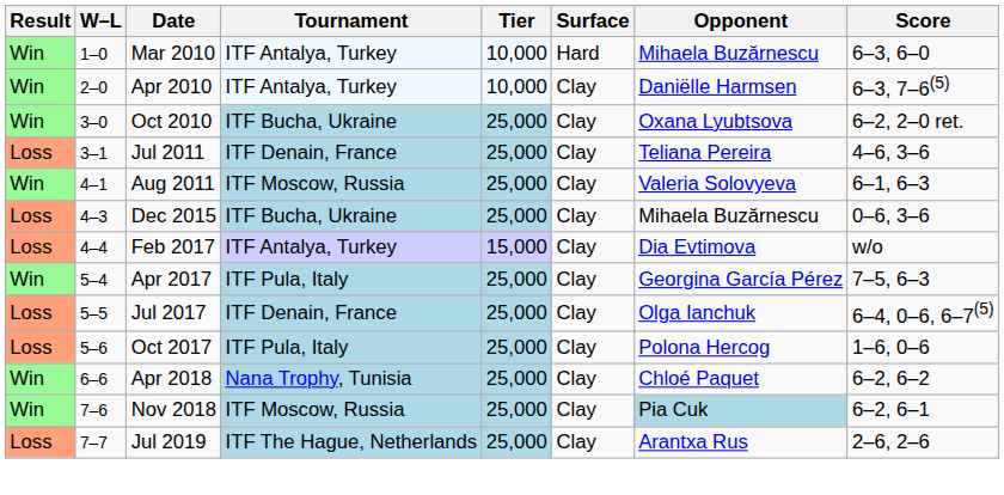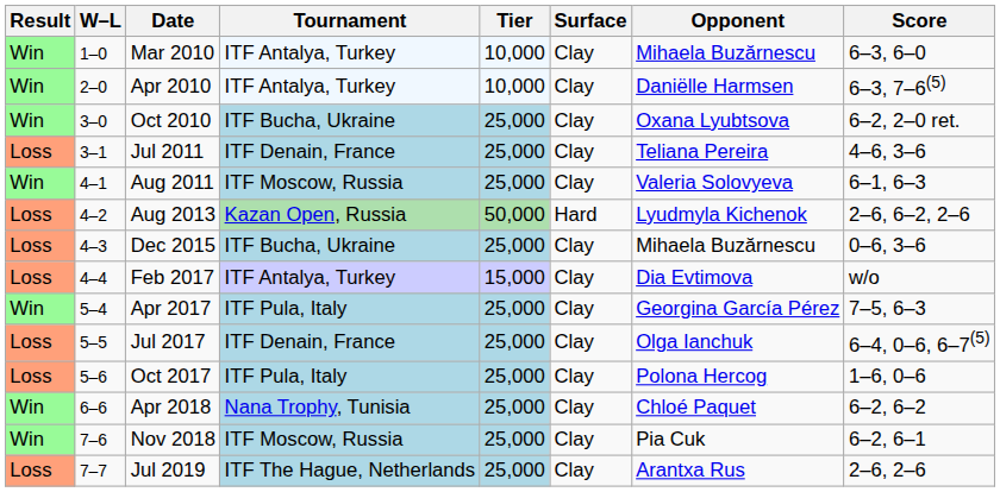Mar 2010 | Surface: Hard -> Clay
+ row: Loss | 4–2 | Aug 2013 | Kazan Open, Russia | 50,000 | Hard | Lyudmyla Kichenok | 2–6, 6–2, 2–6
Nov 2018 | Opponent: lightblue background -> no background
